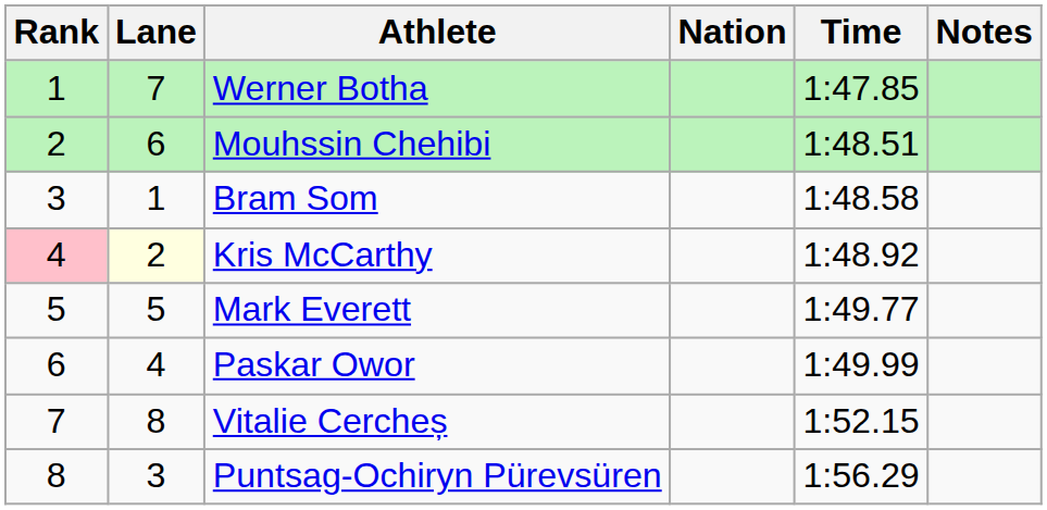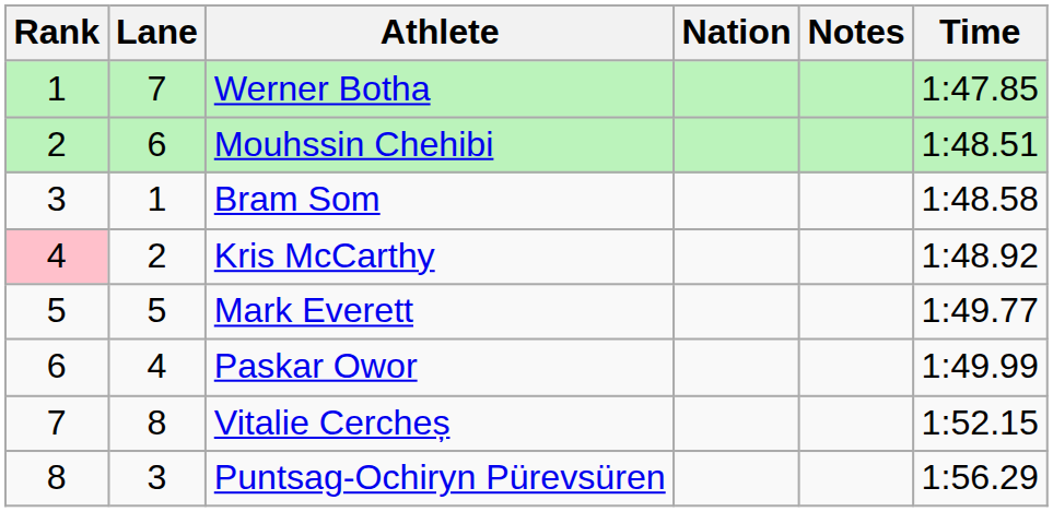columns swapped: Time <-> Notes
Kris McCarthy | Lane: lightyellow background -> no background
